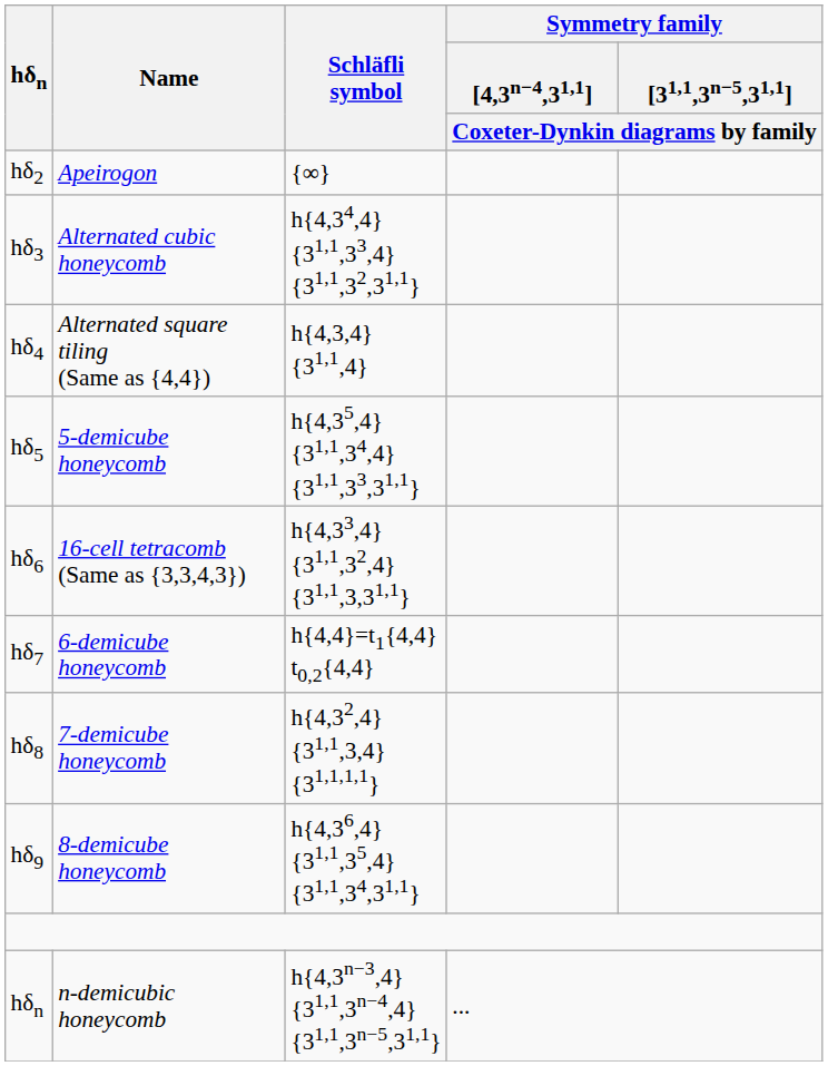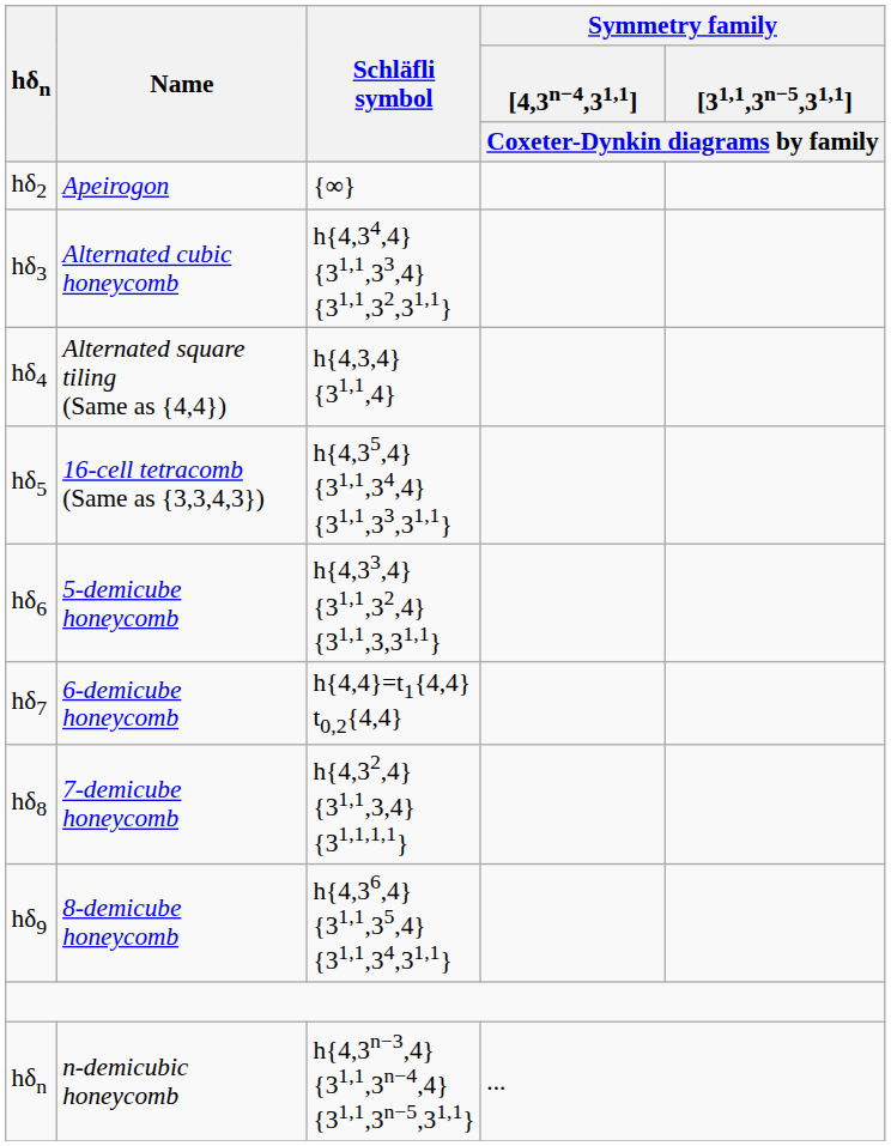hδ5 | Name: 5-demicube honeycomb -> 16-cell tetracomb (Same as {3,3,4,3})
hδ6 | Name: 16-cell tetracomb (Same as {3,3,4,3}) -> 5-demicube honeycomb
